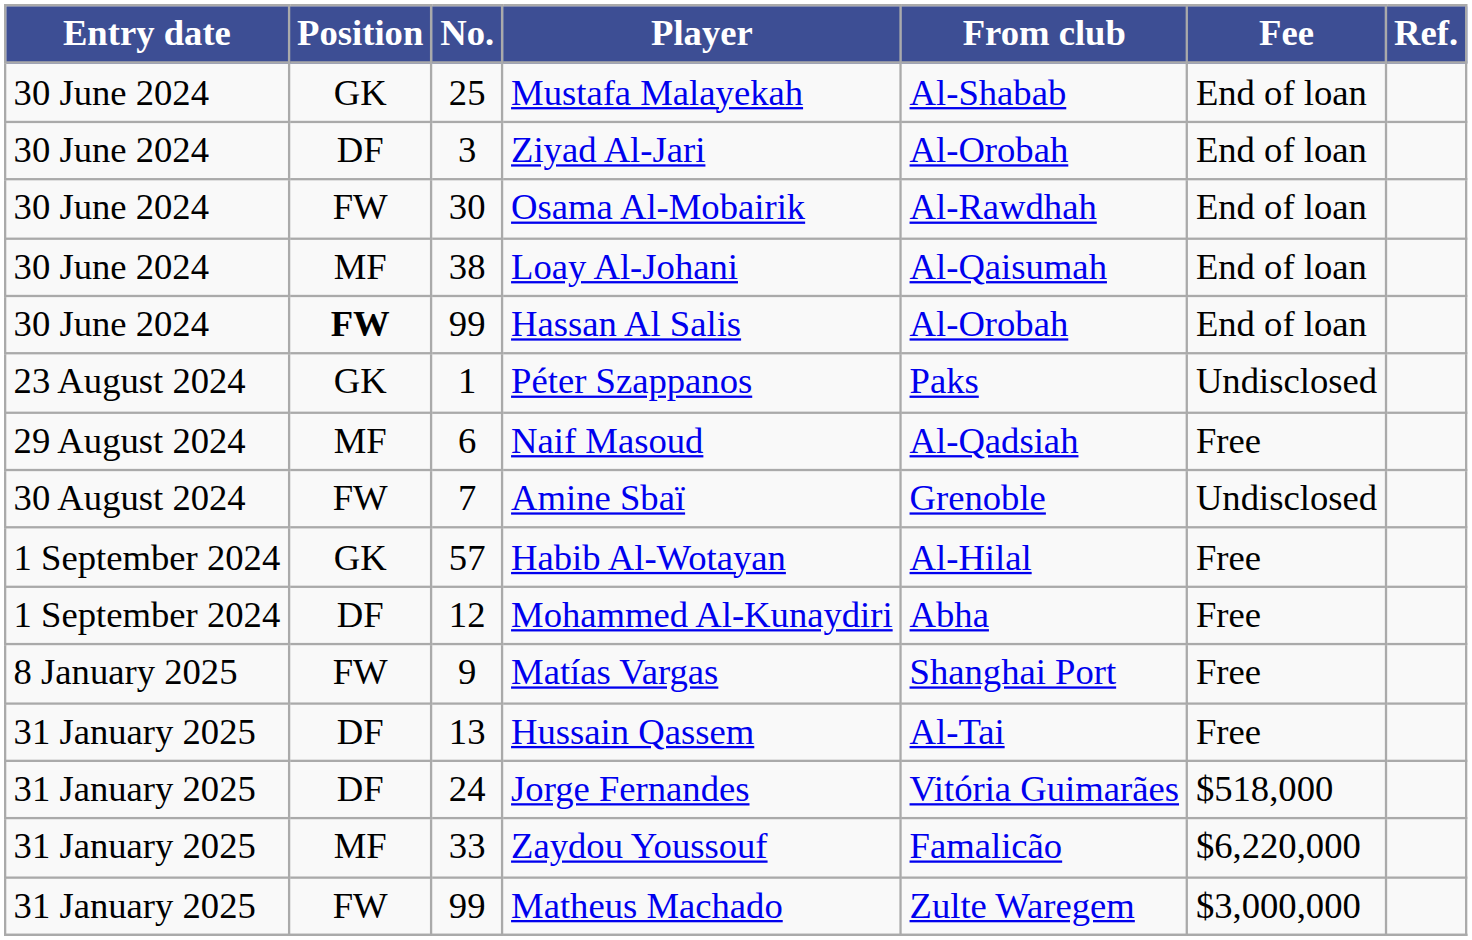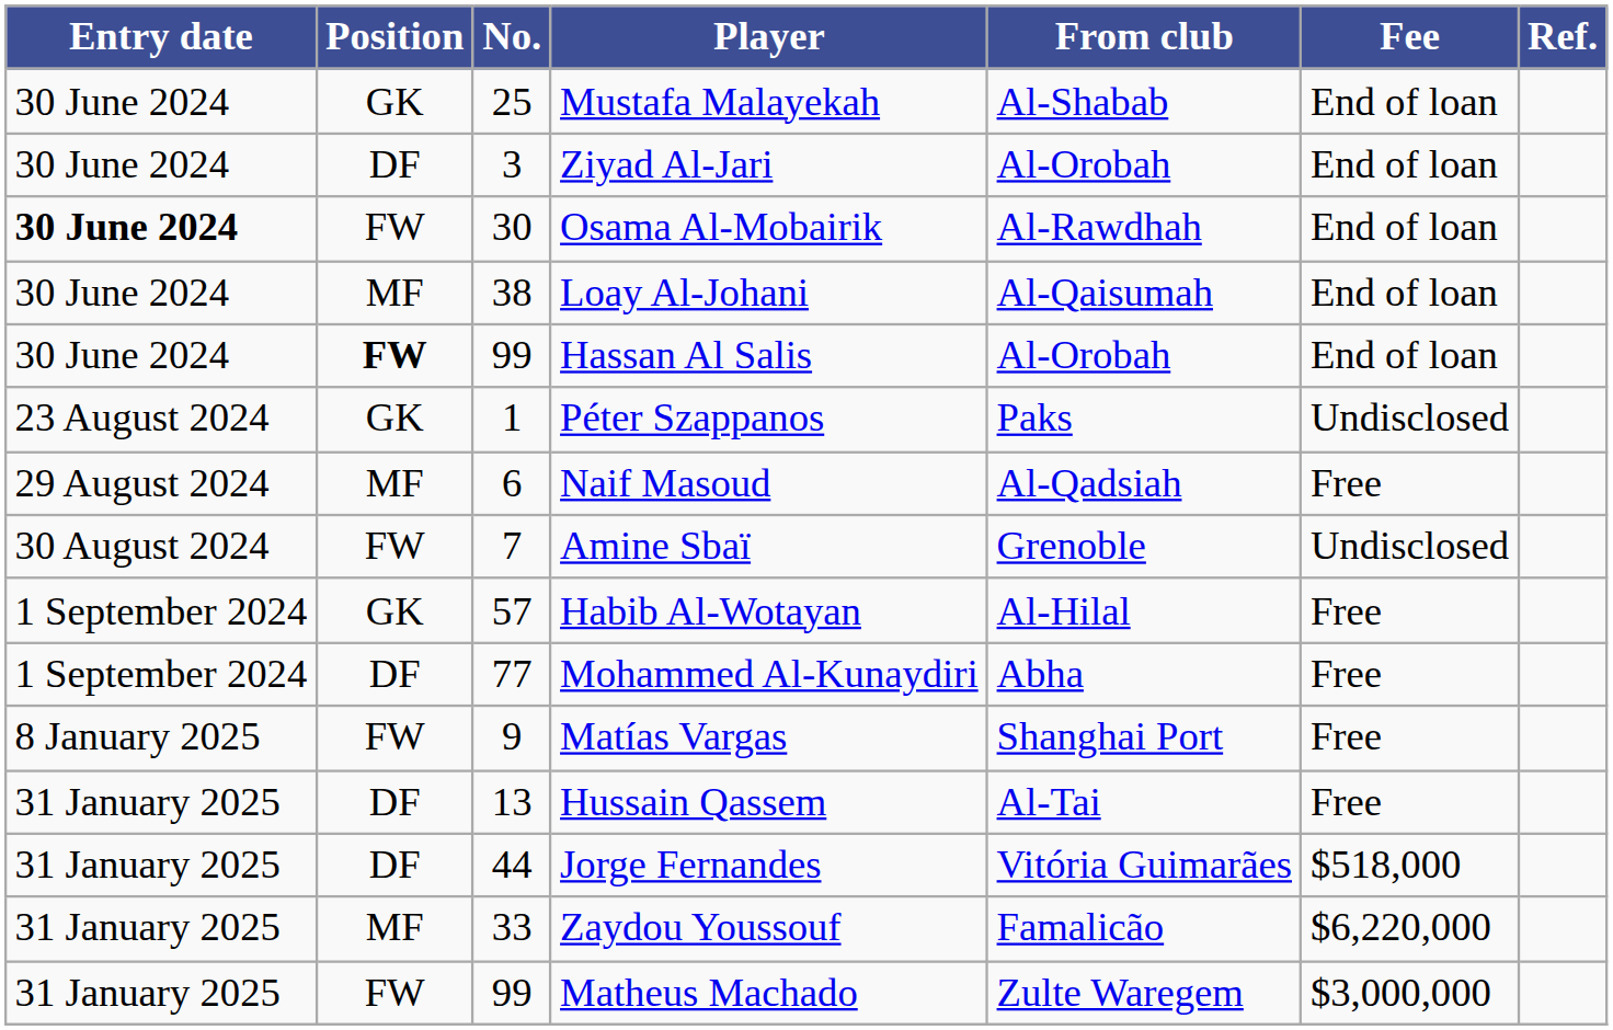Osama Al-Mobairik | Entry date: normal -> bold
Mohammed Al-Kunaydiri | No.: 12 -> 77
Jorge Fernandes | No.: 24 -> 44
